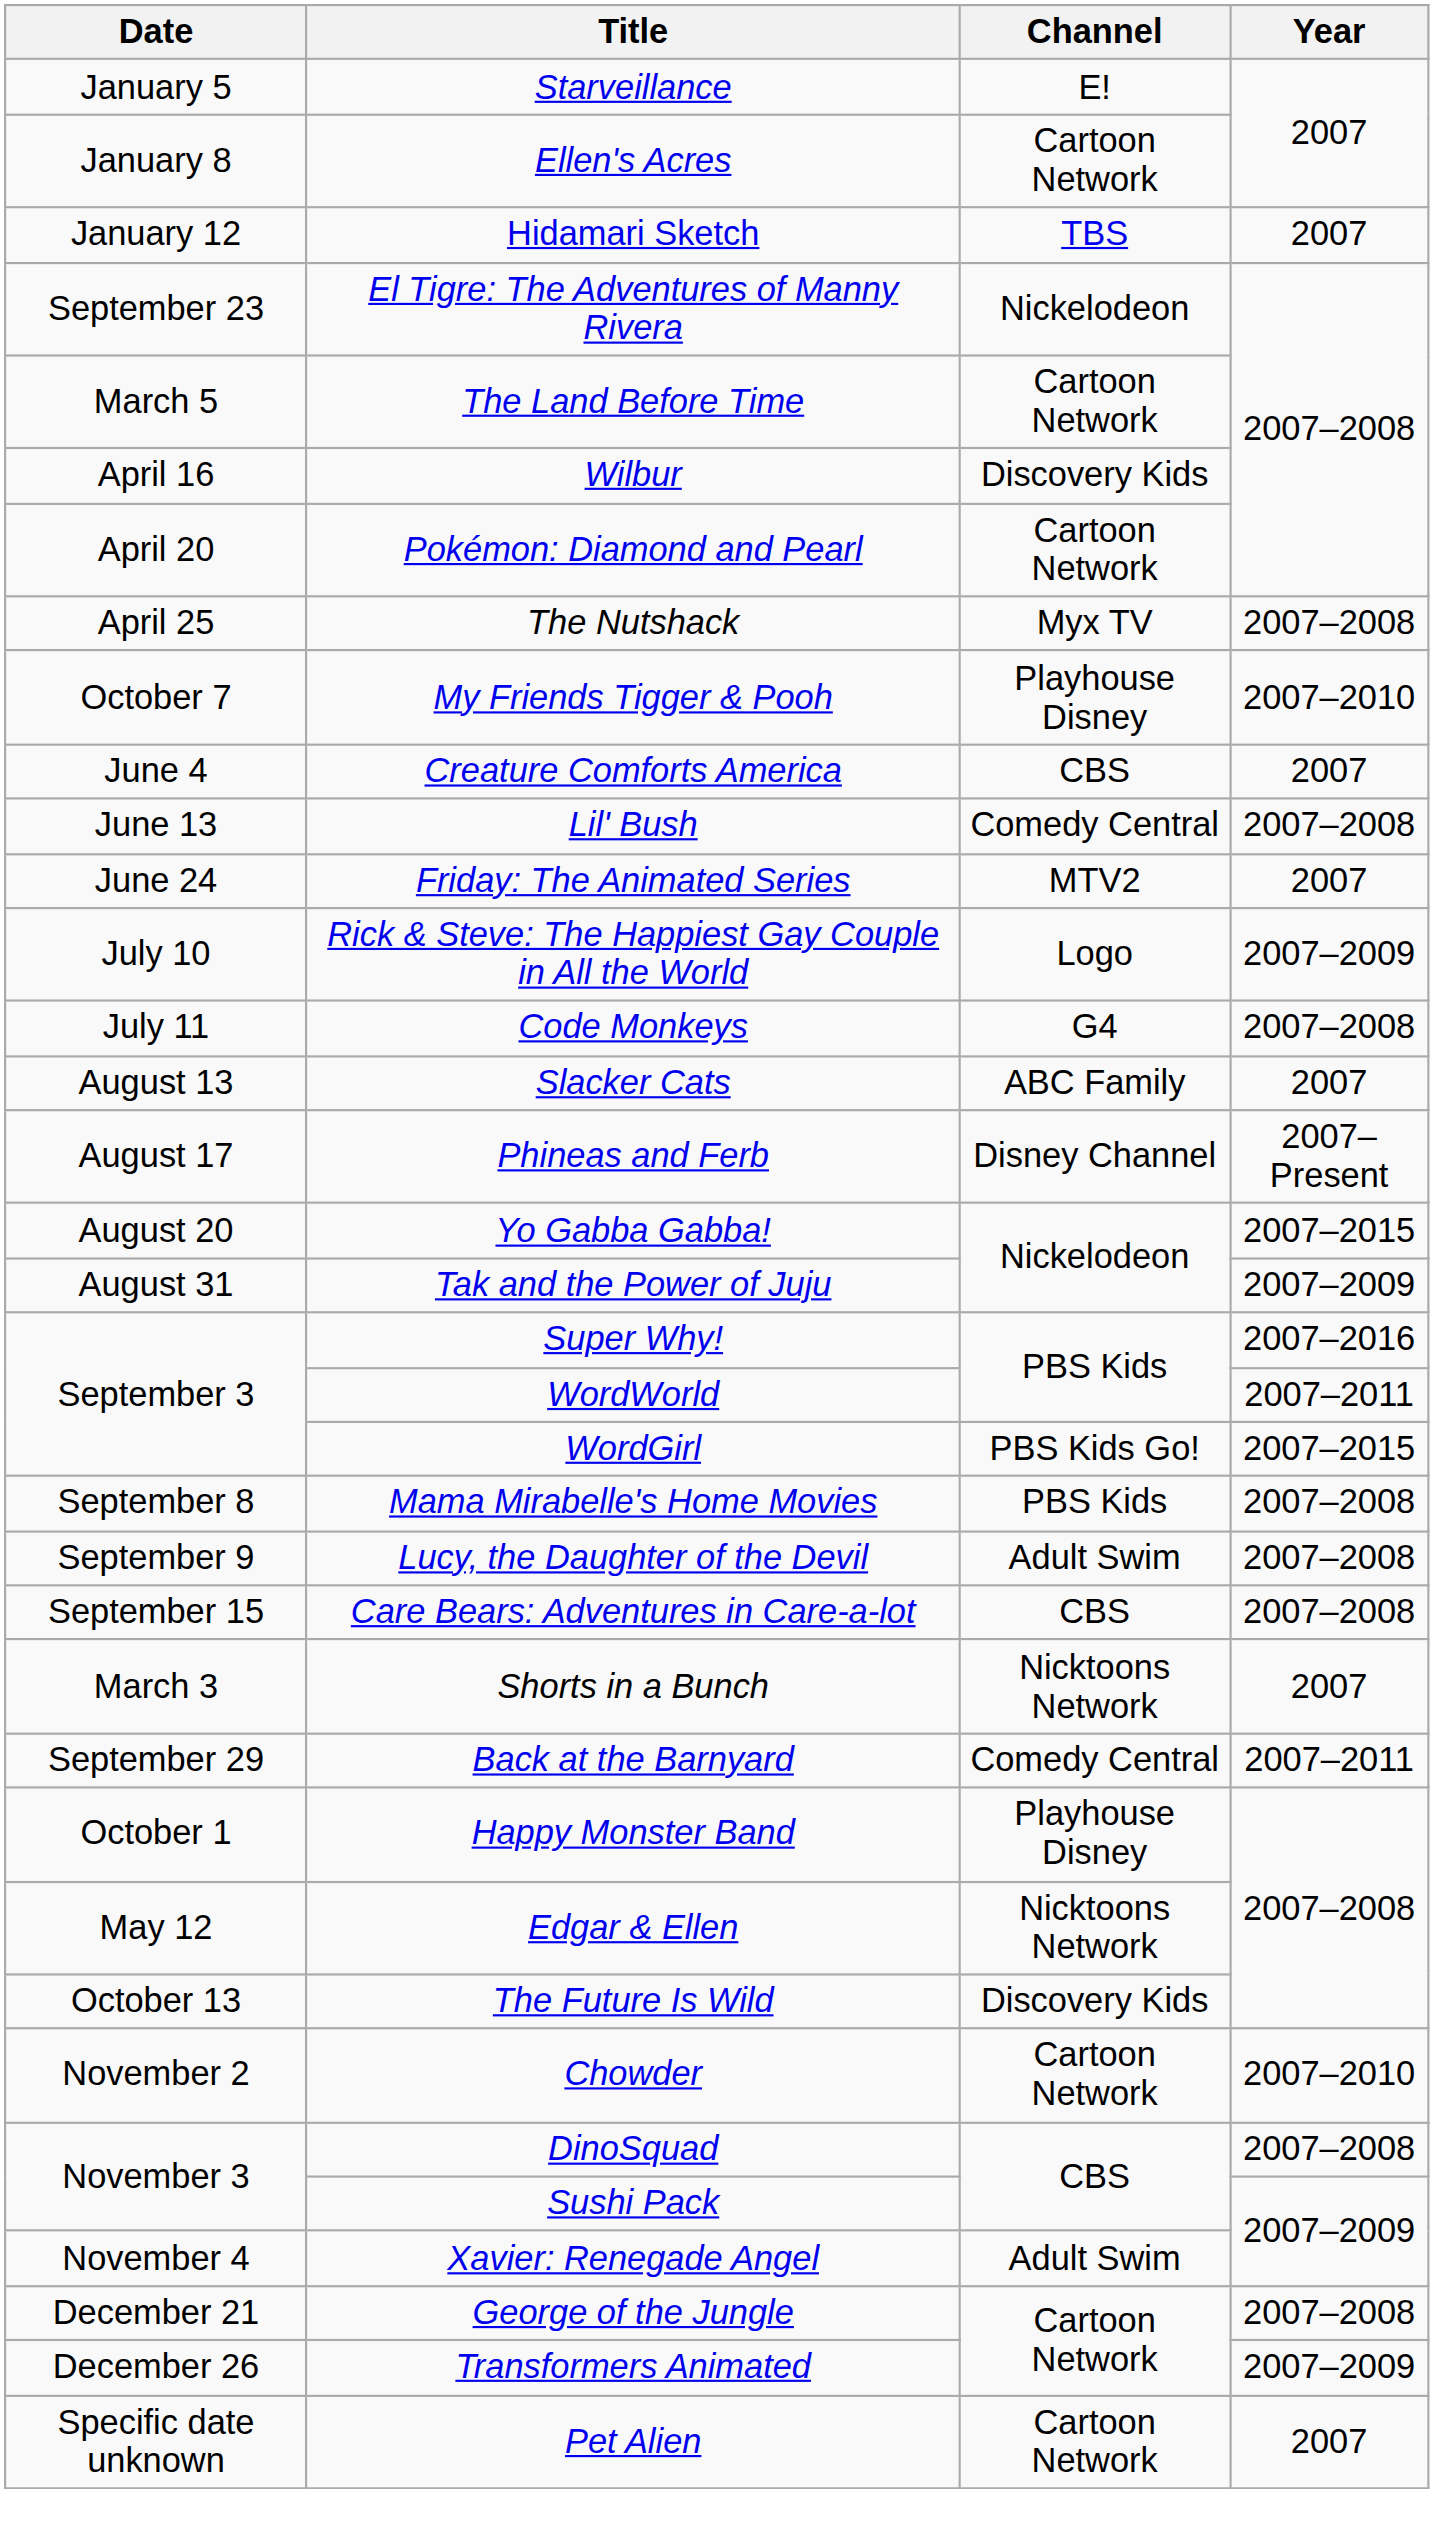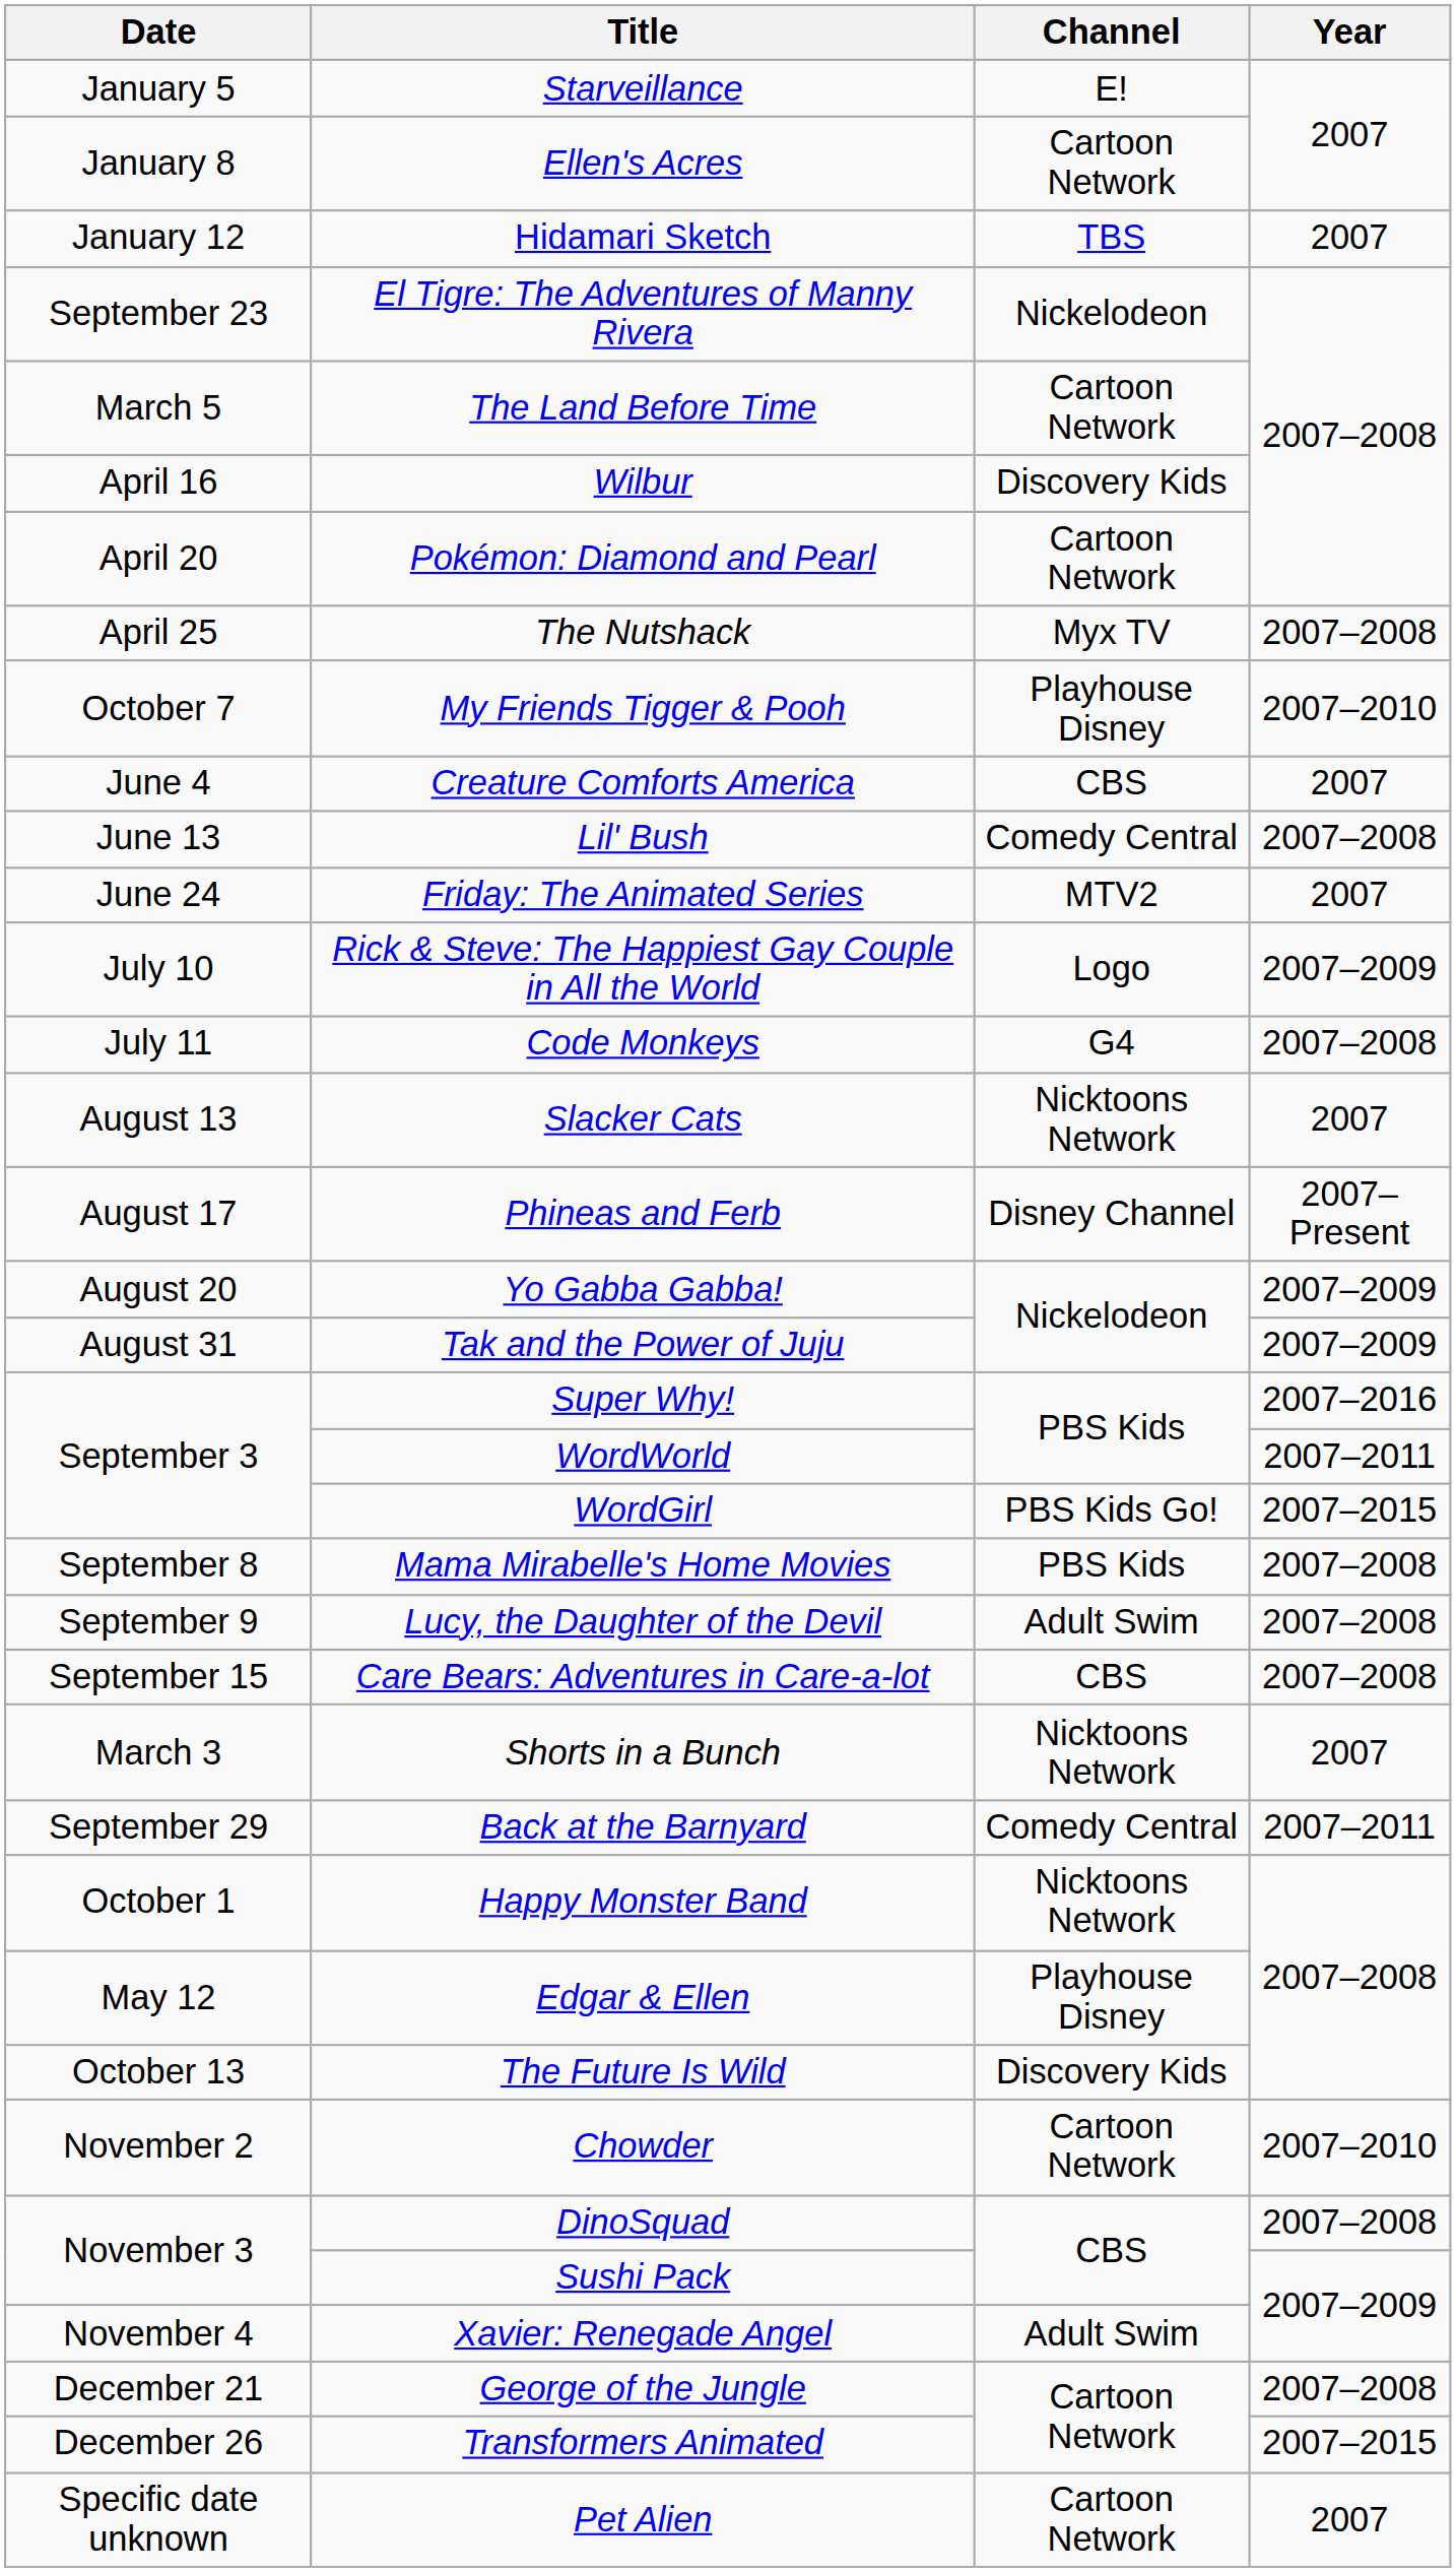Slacker Cats | Channel: ABC Family -> Nicktoons Network
Yo Gabba Gabba! | Year: 2007–2015 -> 2007–2009
Happy Monster Band | Channel: Playhouse Disney -> Nicktoons Network
Edgar & Ellen | Channel: Nicktoons Network -> Playhouse Disney
Transformers Animated | Year: 2007–2009 -> 2007–2015
